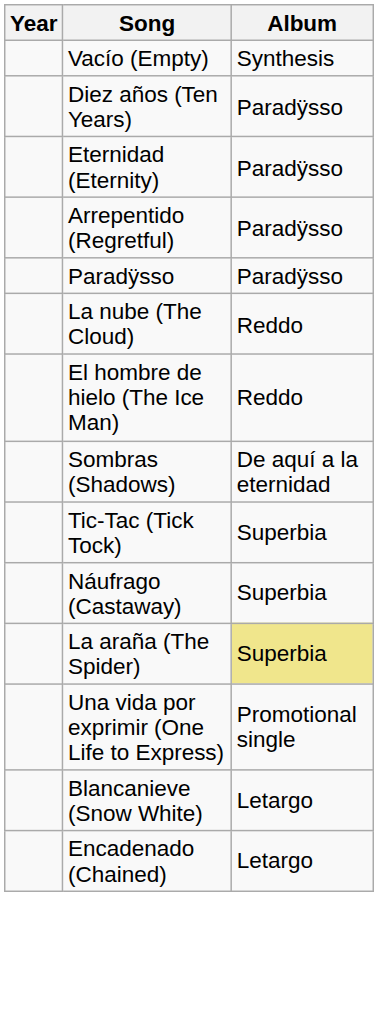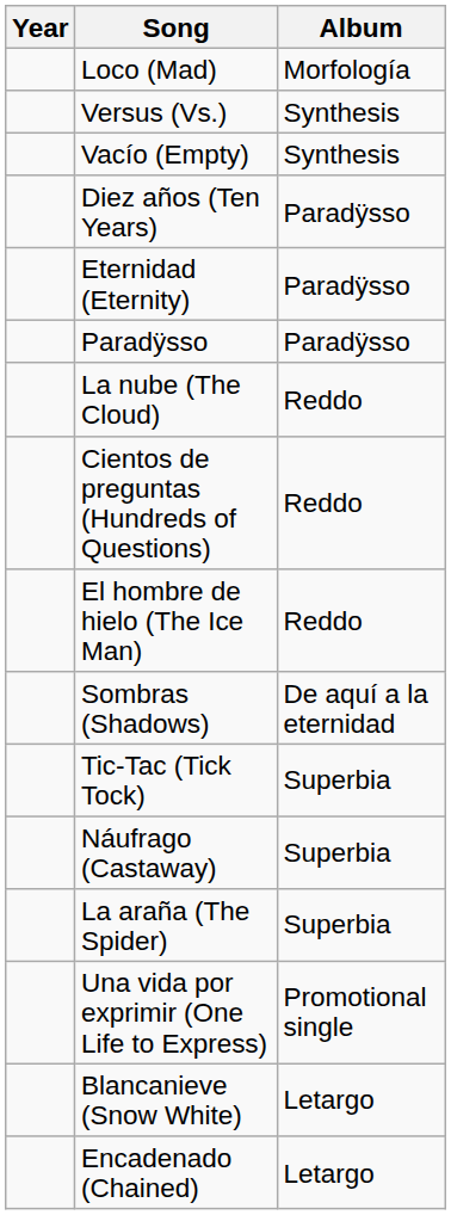+ row: Loco (Mad) | Morfología
+ row: Versus (Vs.) | Synthesis
- row: Arrepentido (Regretful) | Paradÿsso
+ row: Cientos de preguntas (Hundreds of Questions) | Reddo
La araña (The Spider) | Album: khaki background -> no background
